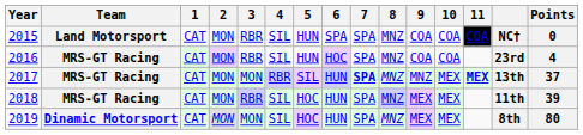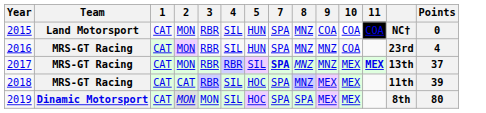- column: 6 | SPA | HOC | HUN | HUN | HUN
2016 | 9: COA -> MNZ
2017 | 3: MON -> RBR
2018 | 2: MON -> CAT
2019 | 8: MNZ -> SPA
